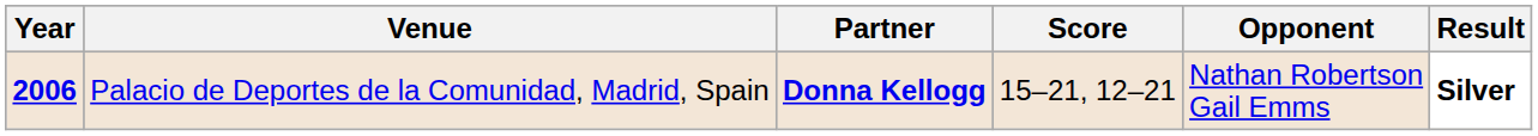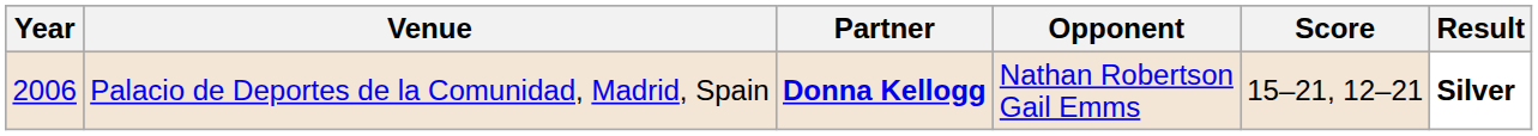columns swapped: Opponent <-> Score
Palacio de Deportes de la Comunidad, Madrid, Spain | Year: bold -> normal
